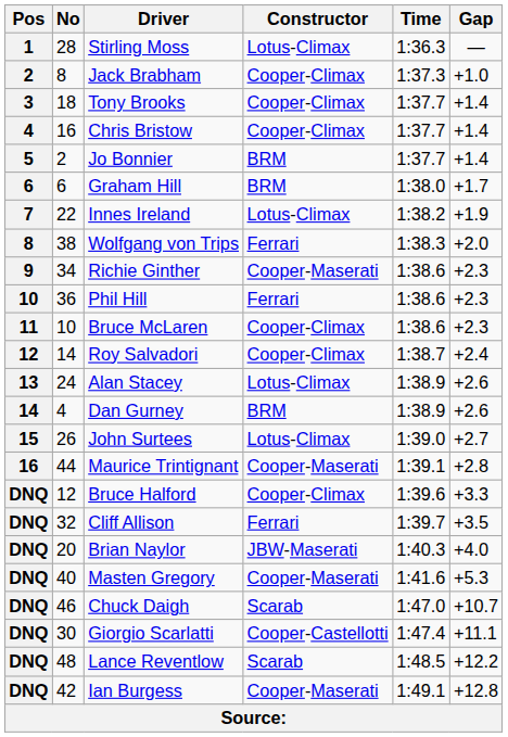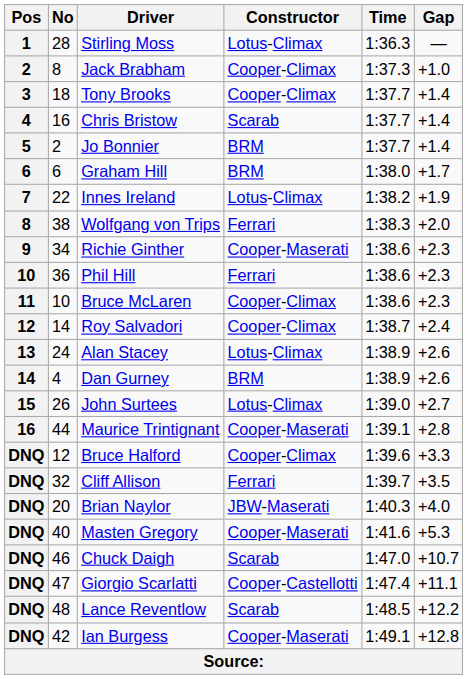Chris Bristow | Constructor: Cooper-Climax -> Scarab
Giorgio Scarlatti | No: 30 -> 47
